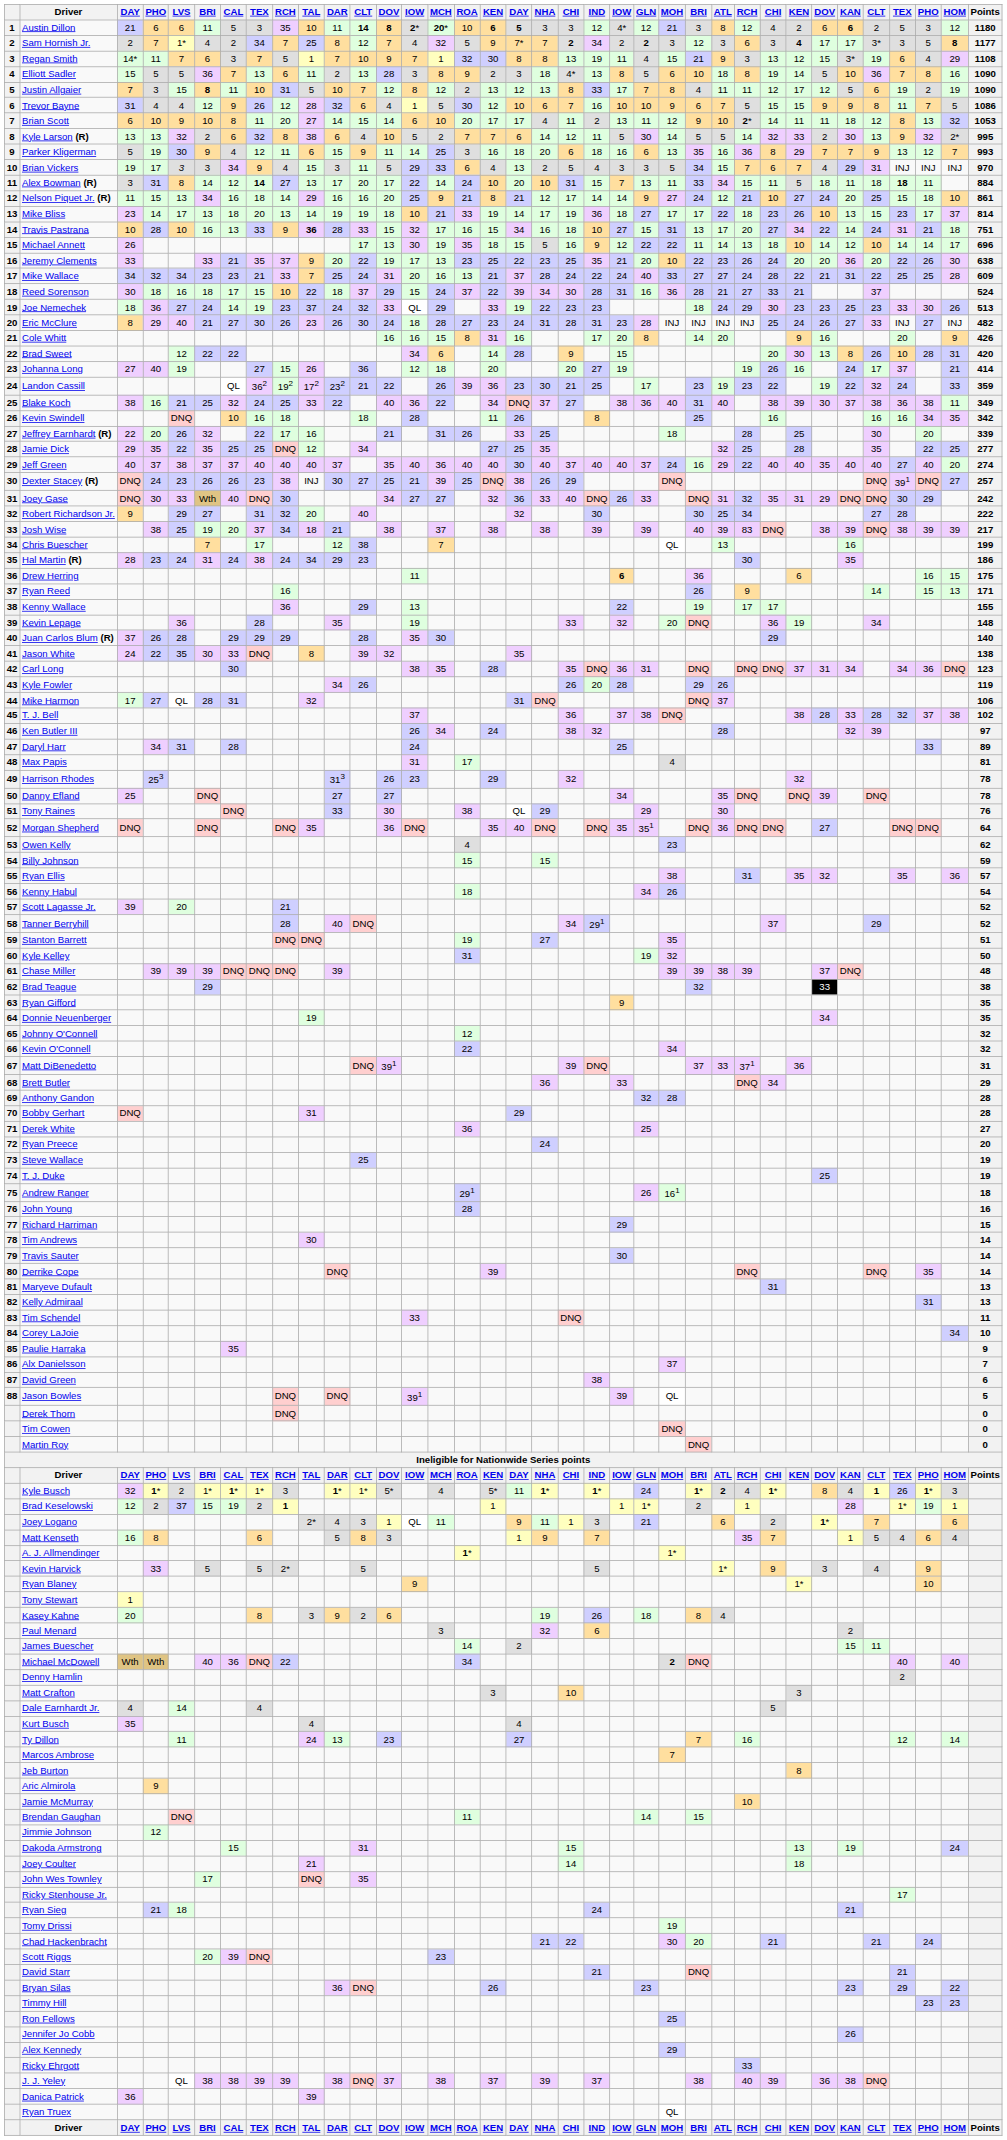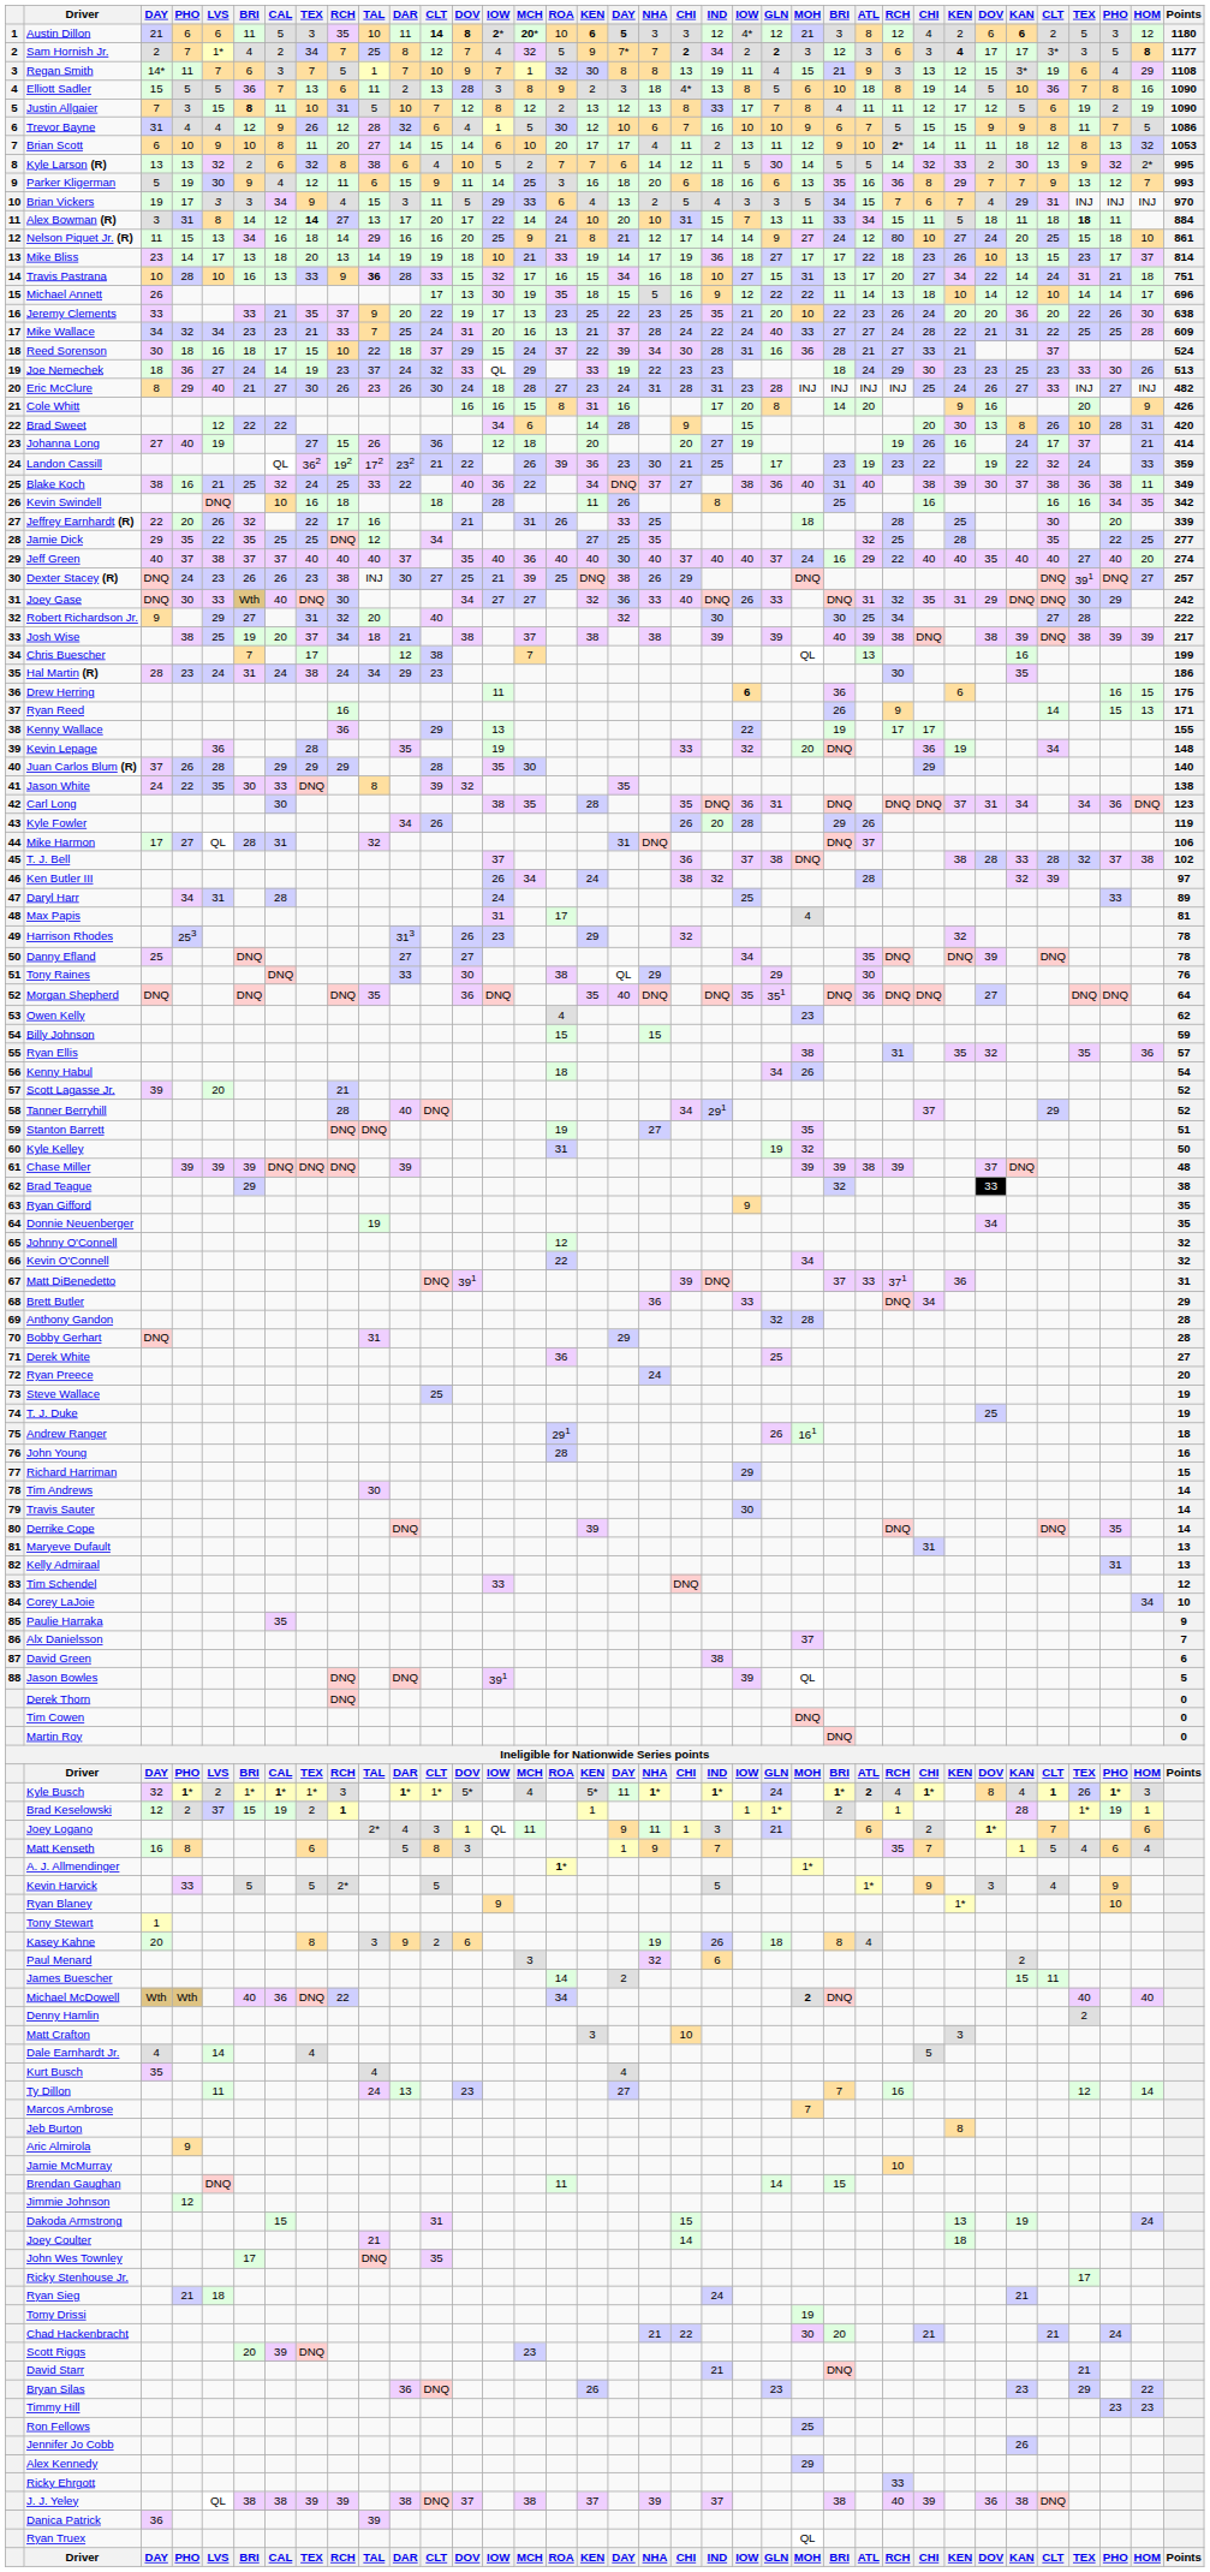Nelson Piquet Jr. (R) | column 27: 21 -> 80
Josh Wise | column 27: 83 -> 38
Tim Schendel | Points: 11 -> 12
